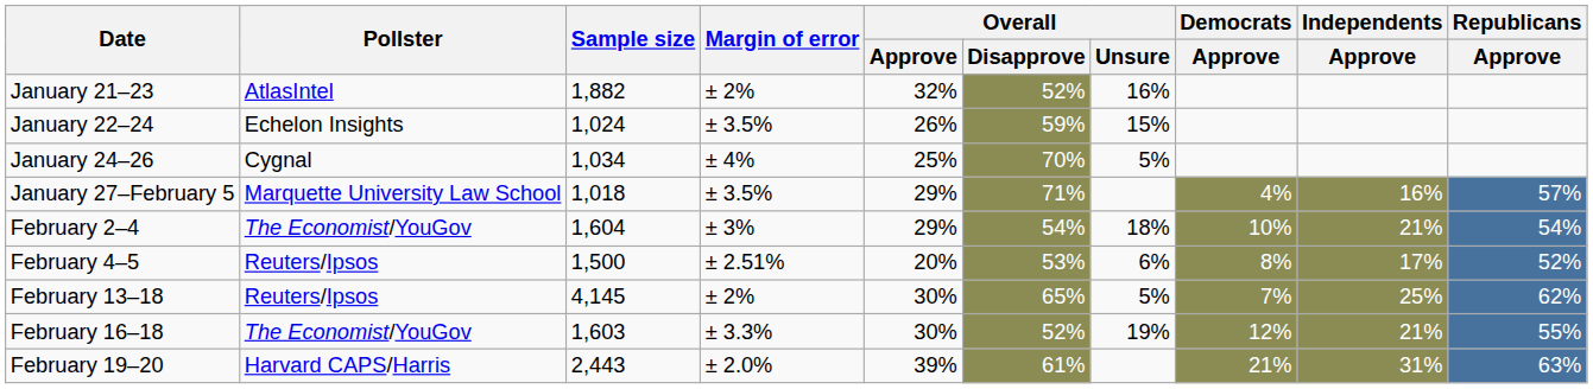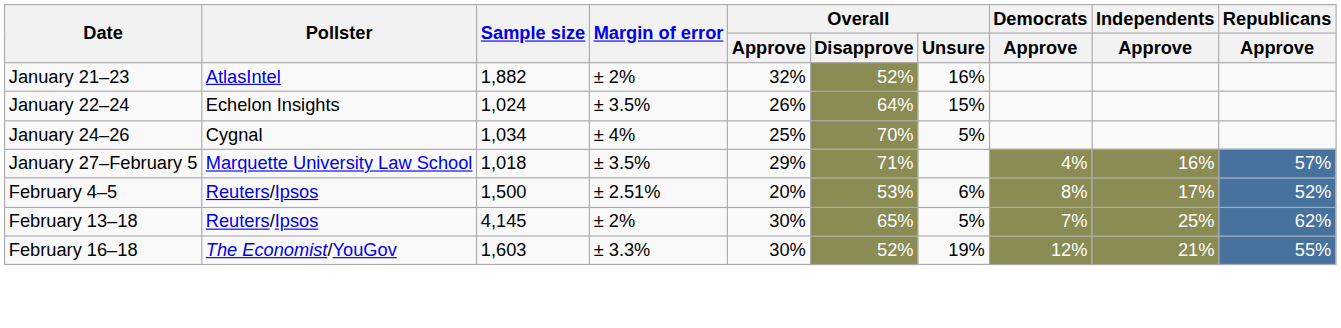January 22–24 | Overall / Disapprove: 59% -> 64%
- row: February 2–4 | The Economist/YouGov | 1,604 | ± 3% | 29% | 54% | 18% | 10% | 21% | 54%
- row: February 19–20 | Harvard CAPS/Harris | 2,443 | ± 2.0% | 39% | 61% | 21% | 31% | 63%
